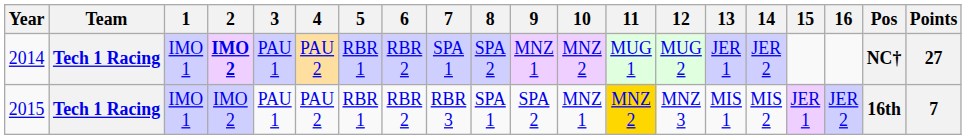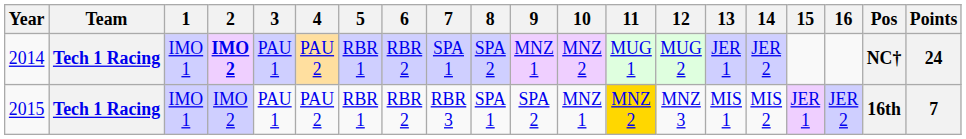2014 | Points: 27 -> 24
